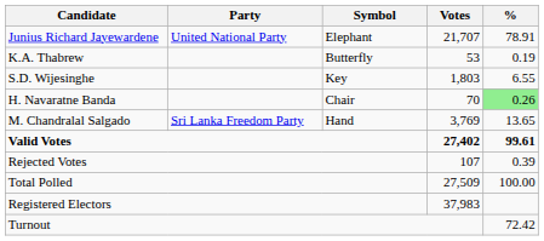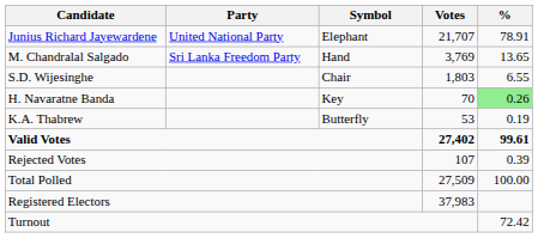rows swapped: M. Chandralal Salgado <-> K.A. Thabrew
S.D. Wijesinghe | Symbol: Key -> Chair
H. Navaratne Banda | Symbol: Chair -> Key
